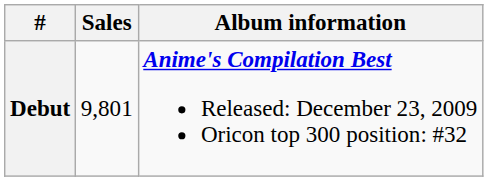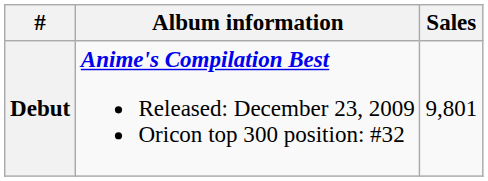columns swapped: Album information <-> Sales
